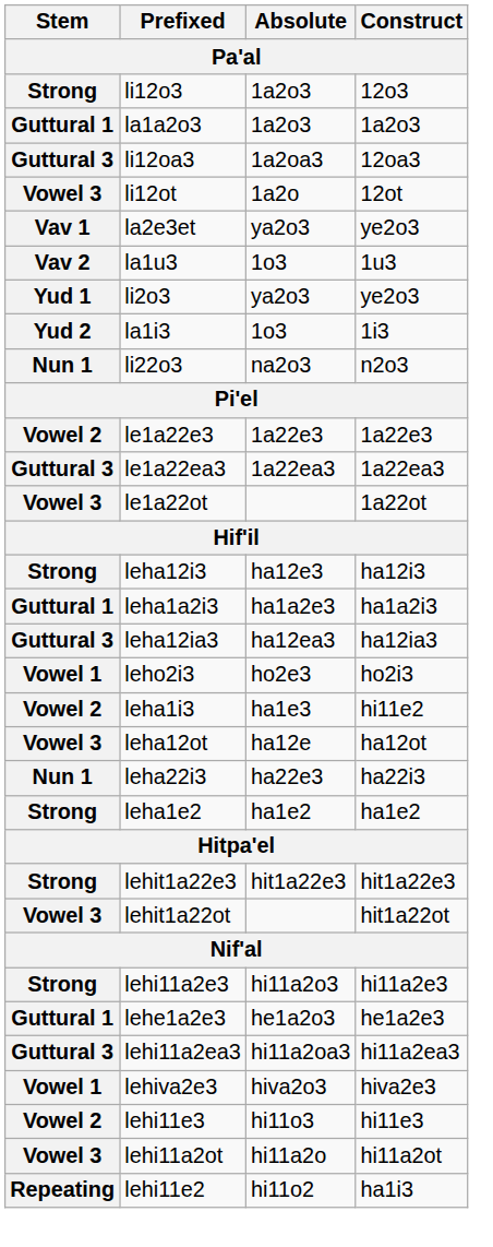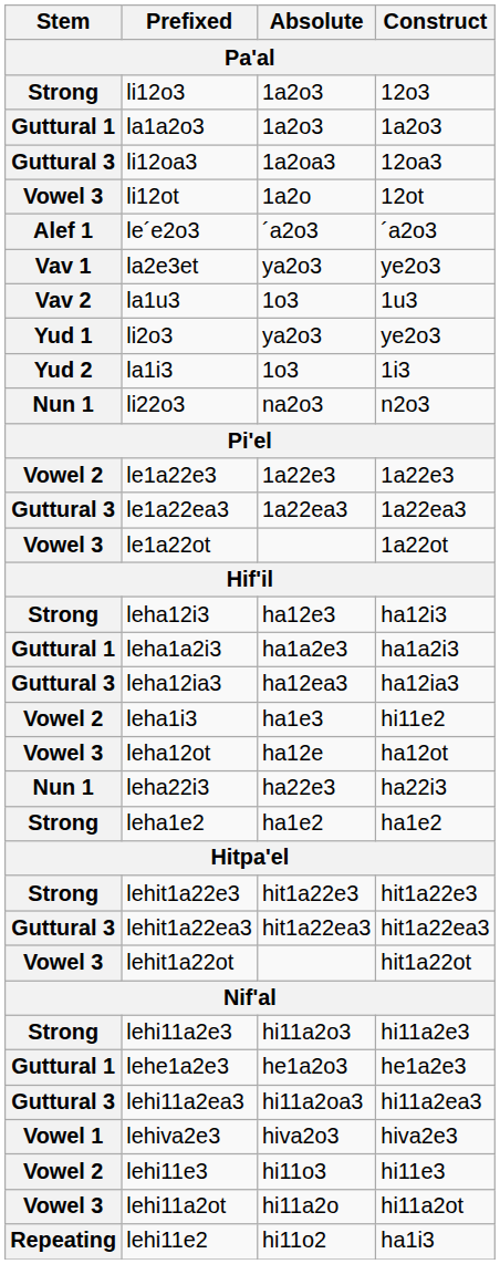+ row: Alef 1 | le´e2o3 | ´a2o3 | ´a2o3
- row: Vowel 1 | leho2i3 | ho2e3 | ho2i3
+ row: Guttural 3 | lehit1a22ea3 | hit1a22ea3 | hit1a22ea3
